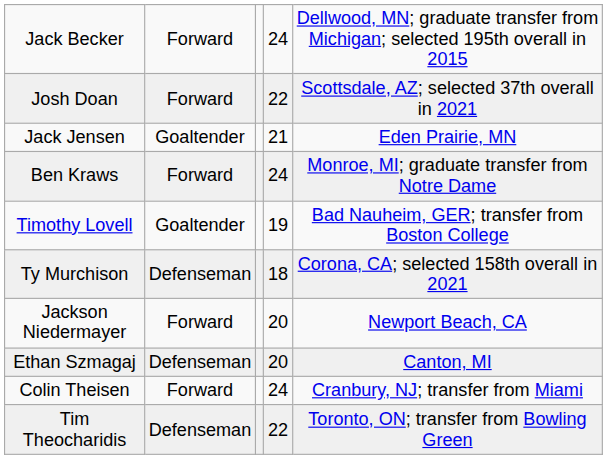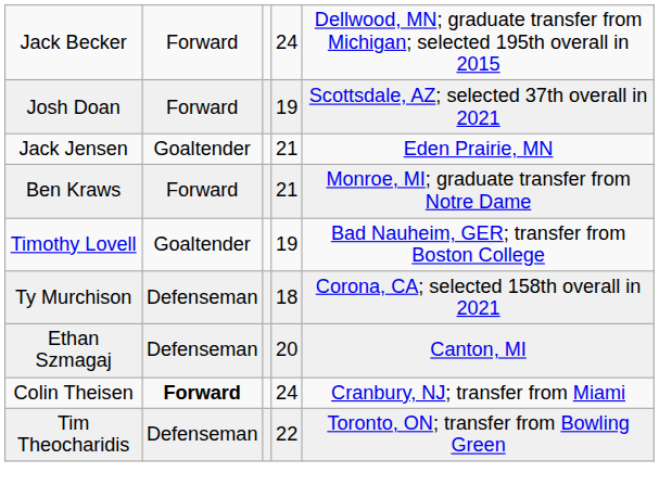Josh Doan | column 4: 22 -> 19
Ben Kraws | column 4: 24 -> 21
- row: Jackson Niedermayer | Forward | 20 | Newport Beach, CA
Colin Theisen | column 2: normal -> bold
